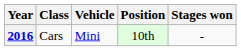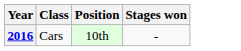- column: Vehicle | Mini
